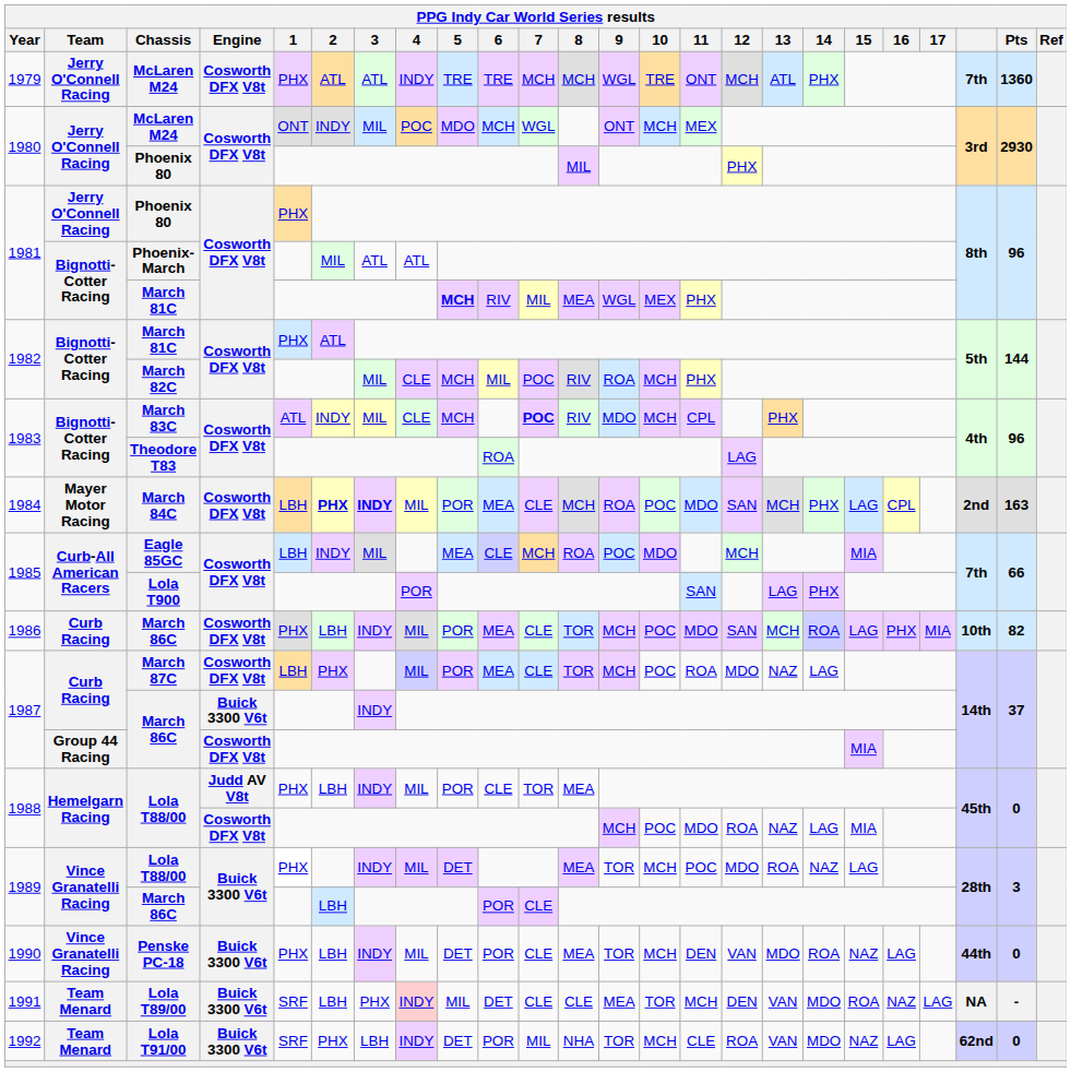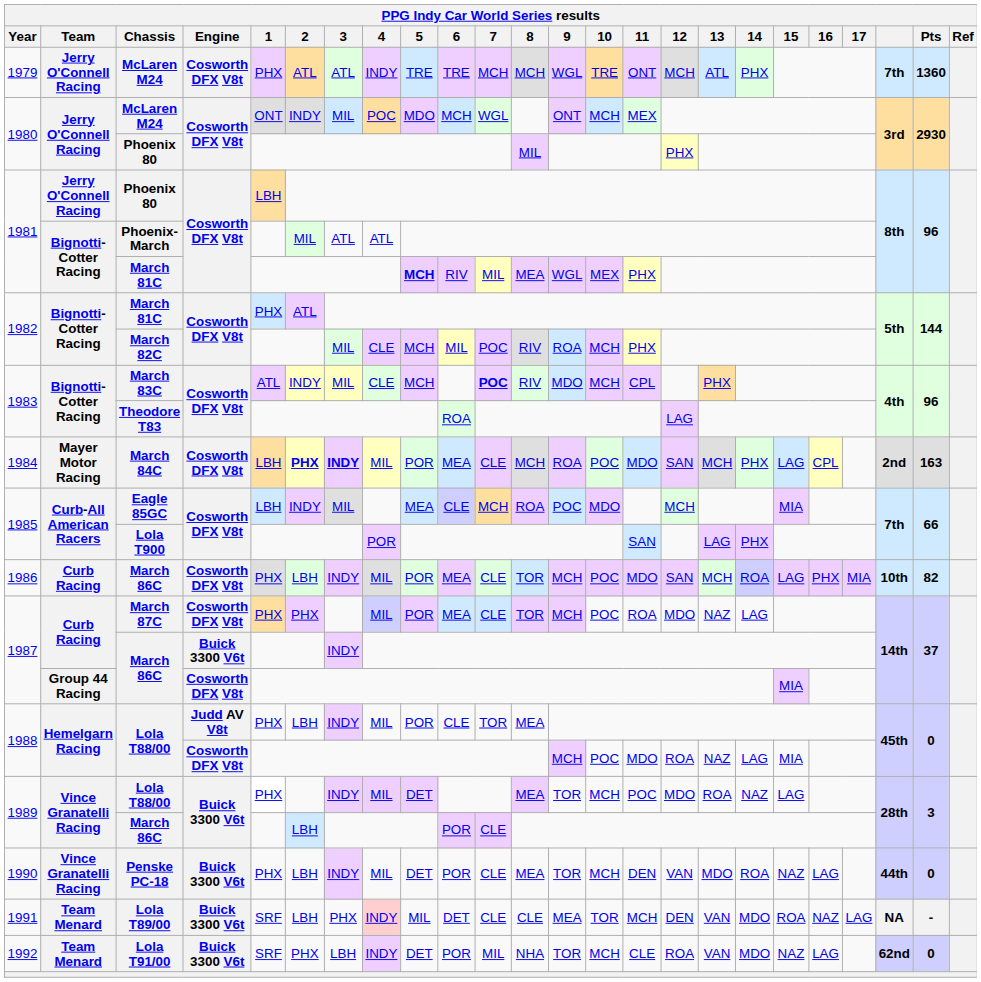1981 / Phoenix 80 | 1: PHX -> LBH
March 87C | 1: LBH -> PHX
